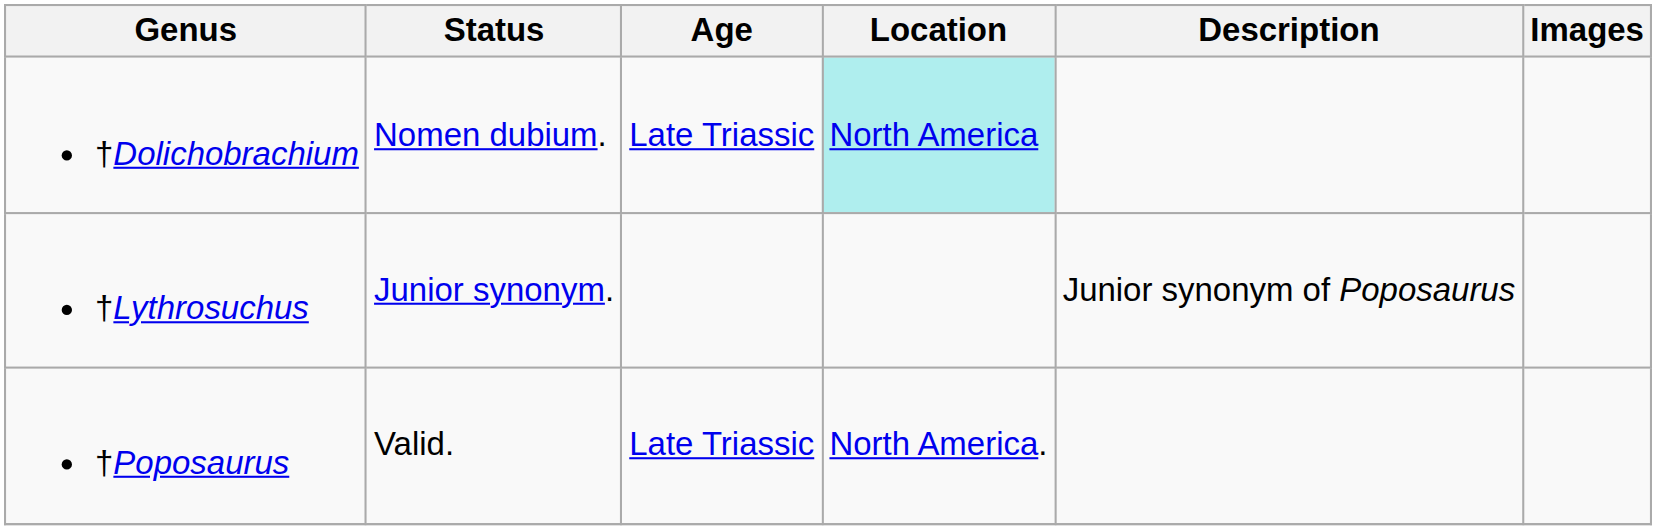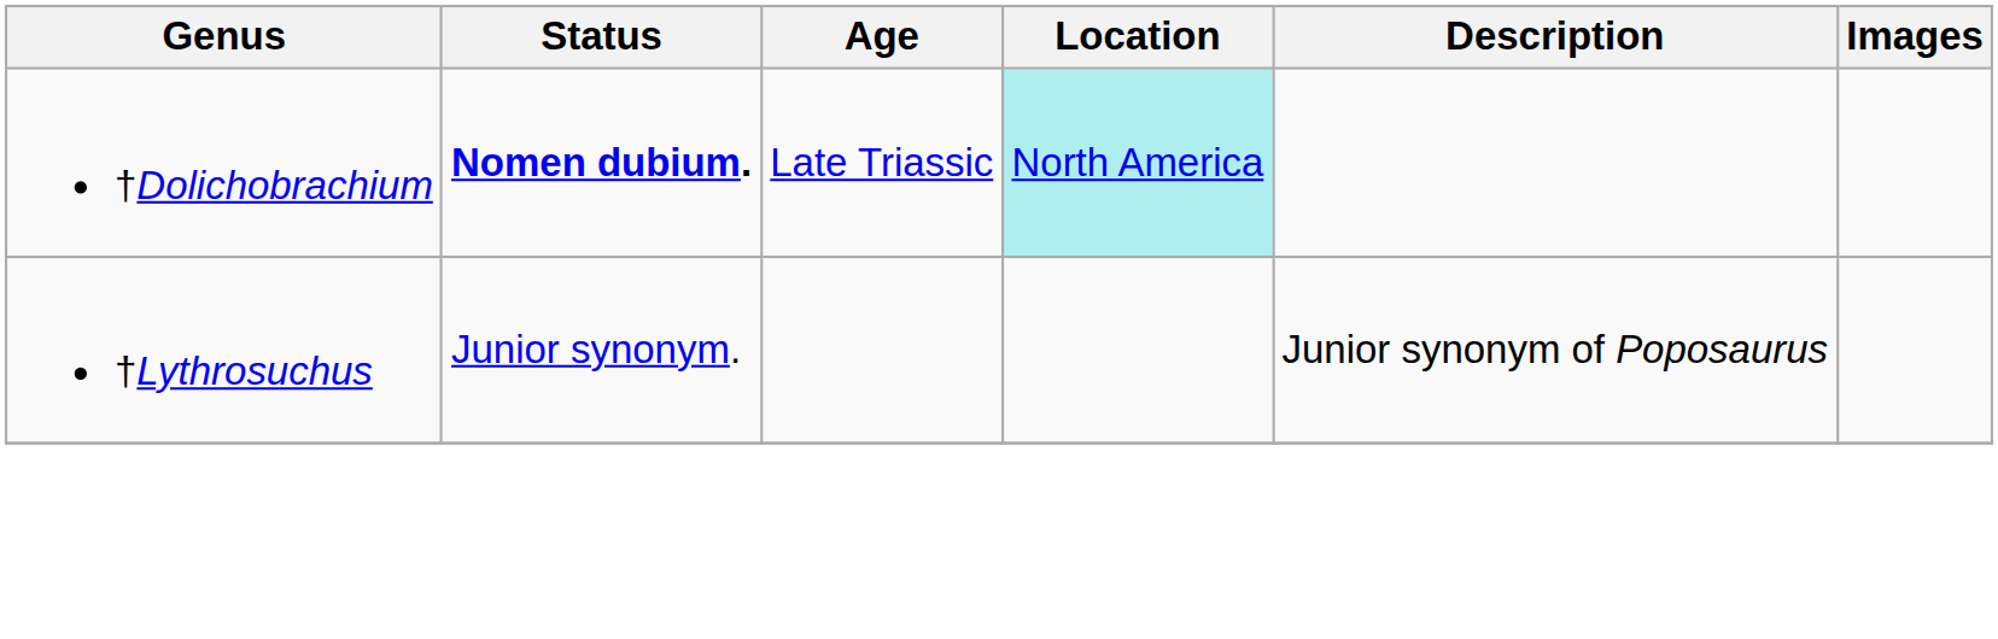†Dolichobrachium | Status: normal -> bold
- row: †Poposaurus | Valid. | Late Triassic | North America.
